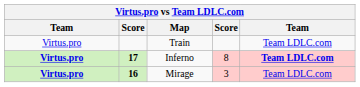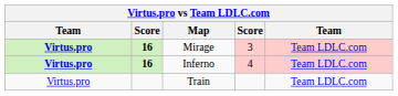rows swapped: Mirage <-> Train
Inferno | column 2: 17 -> 16
Inferno | column 4: 8 -> 4
Inferno | column 5: bold -> normal
